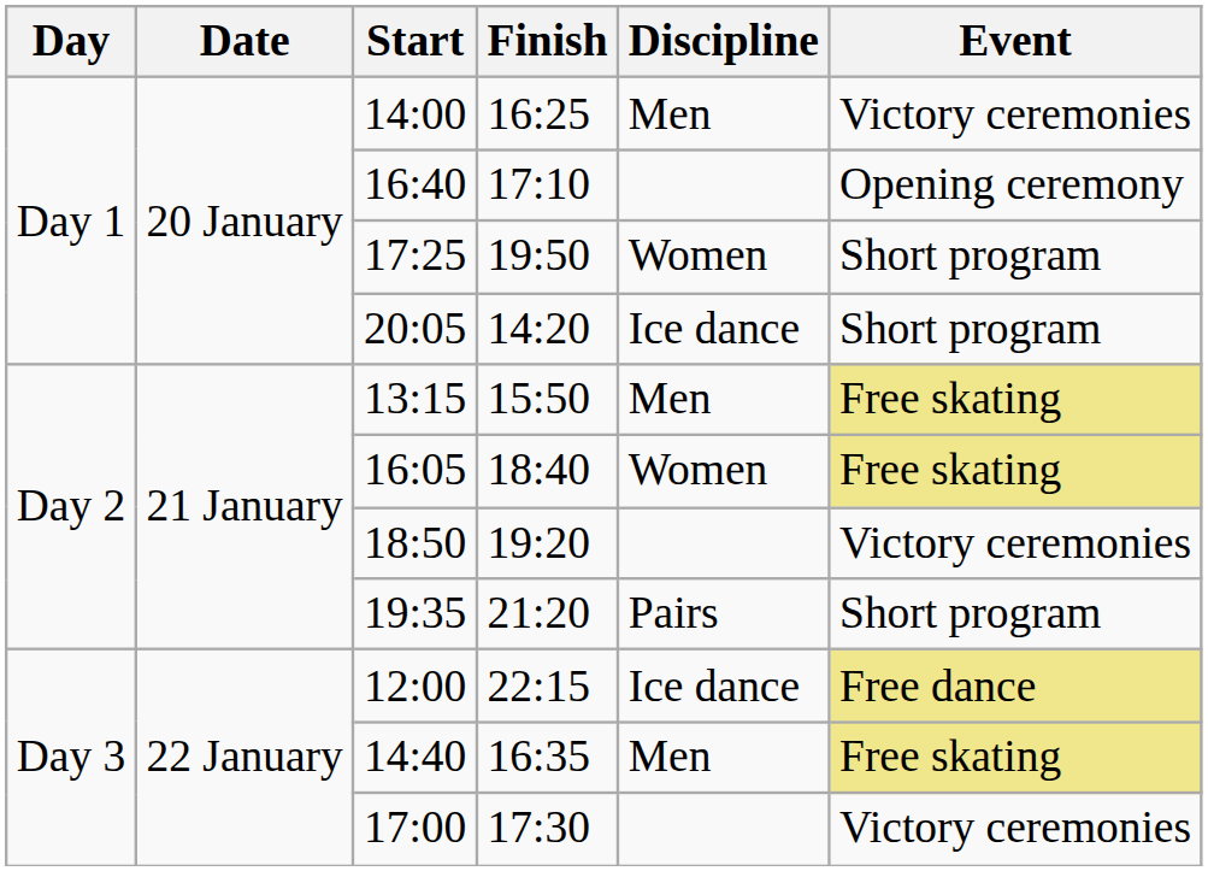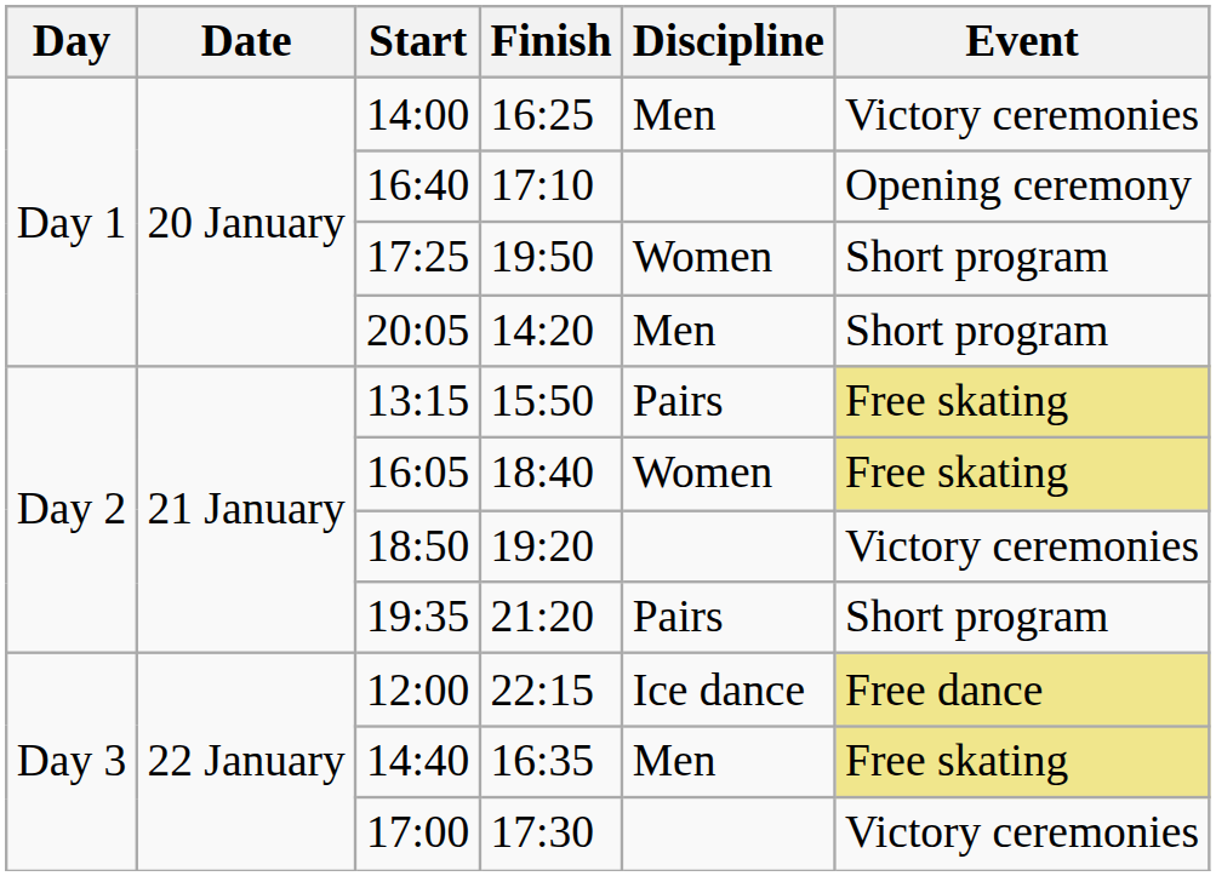20:05 | Discipline: Ice dance -> Men
13:15 | Discipline: Men -> Pairs
